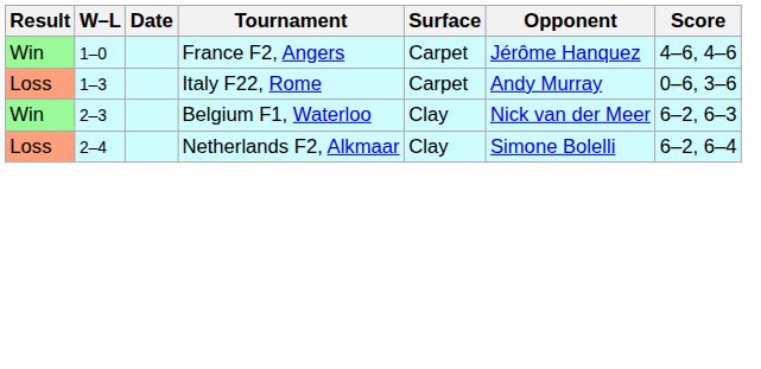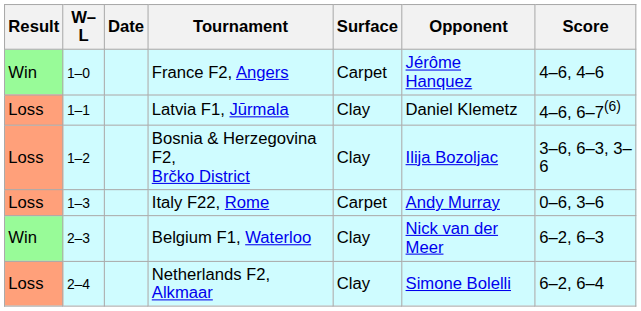+ row: Loss | 1–1 | Latvia F1, Jūrmala | Clay | Daniel Klemetz | 4–6, 6–7(6)
+ row: Loss | 1–2 | Bosnia & Herzegovina F2, Brčko District | Clay | Ilija Bozoljac | 3–6, 6–3, 3–6
